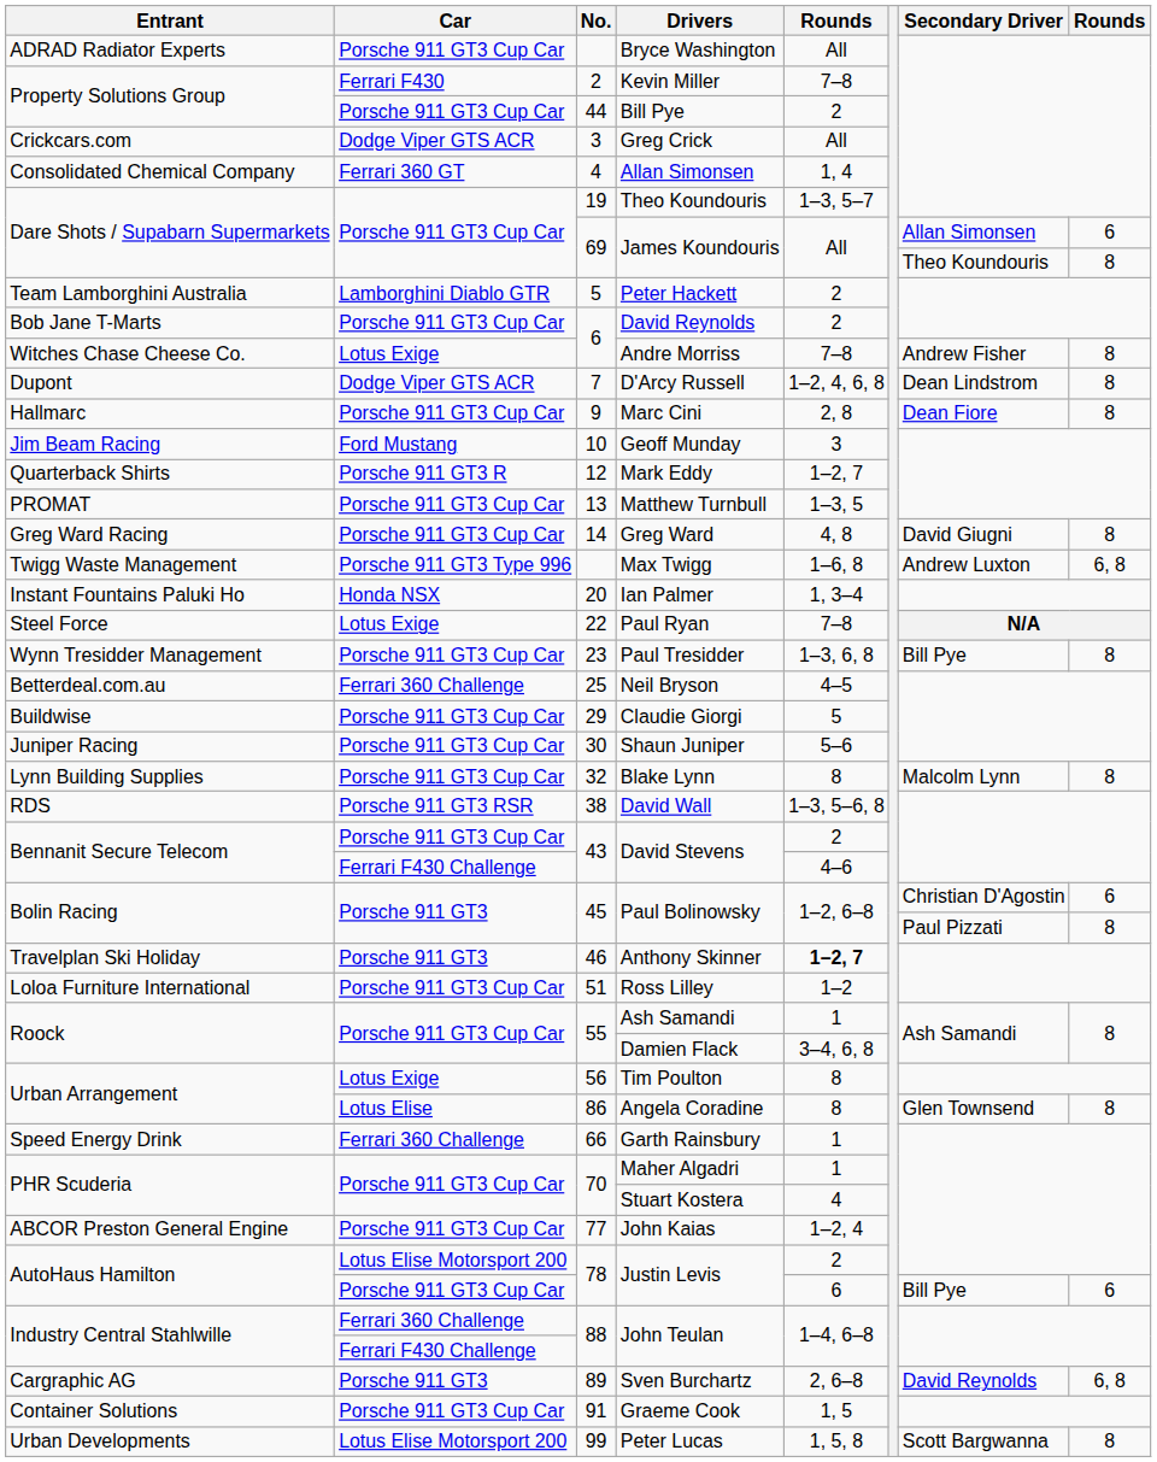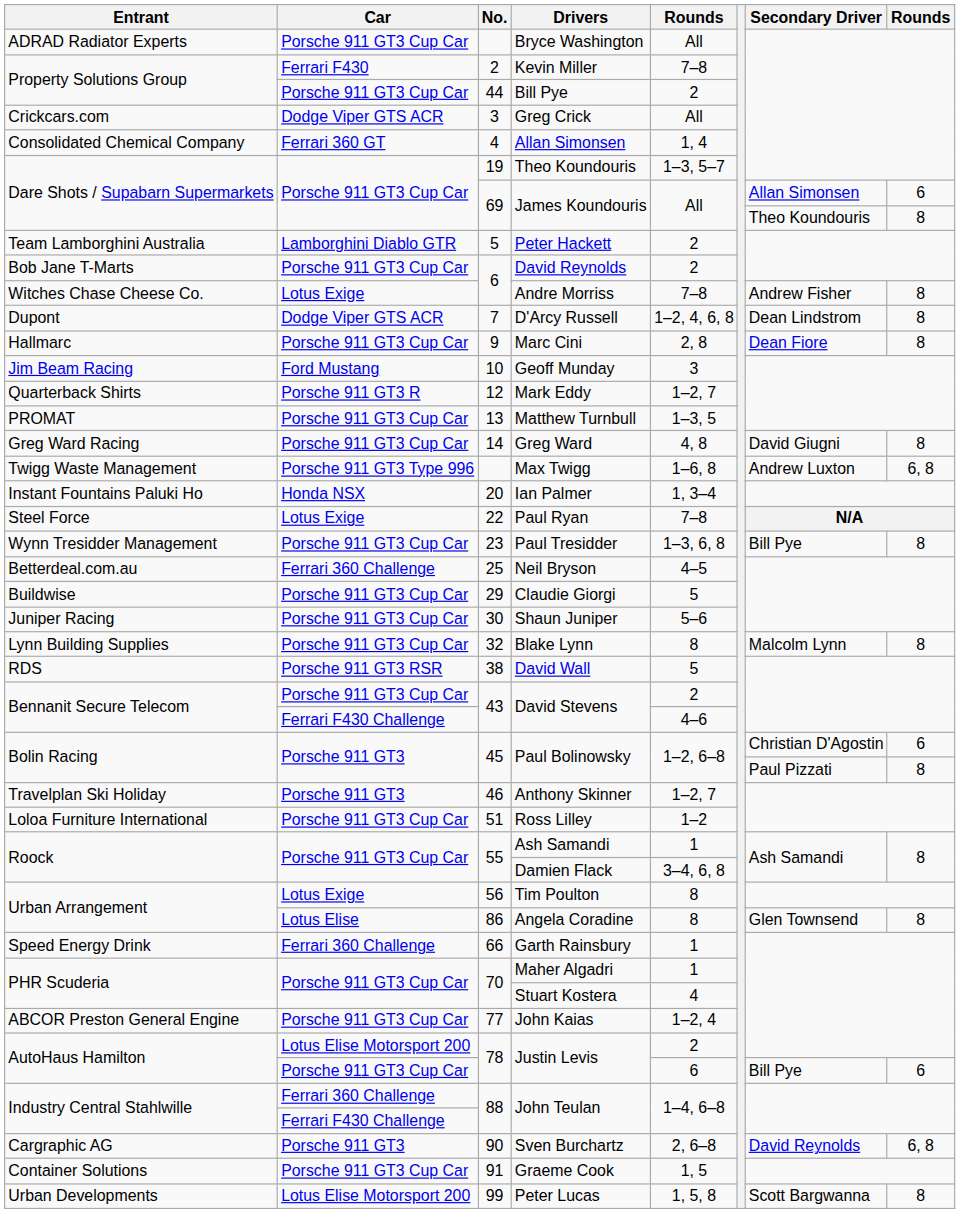David Wall | column 5: 1–3, 5–6, 8 -> 5
Anthony Skinner | column 5: bold -> normal
Sven Burchartz | No.: 89 -> 90
